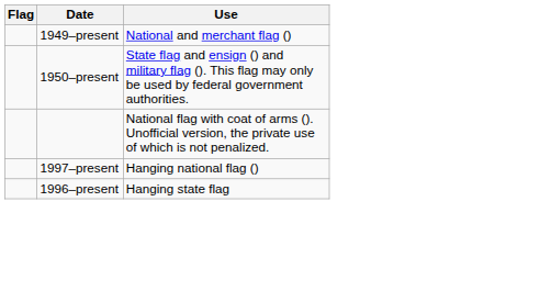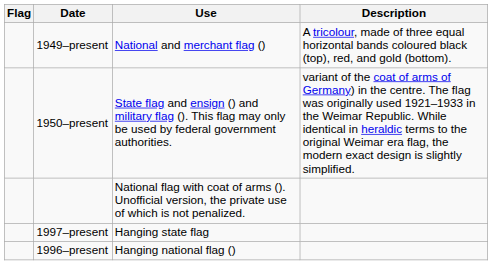+ column: Description | A tricolour, made of three equal horizontal bands coloured black (top), red, and gold (bottom). | variant of the coat of arms of Germany) in the centre. The flag was originally used 1921–1933 in the Weimar Republic. While identical in heraldic terms to the original Weimar era flag, the modern exact design is slightly simplified.
1997–present | Use: Hanging national flag () -> Hanging state flag
1996–present | Use: Hanging state flag -> Hanging national flag ()
